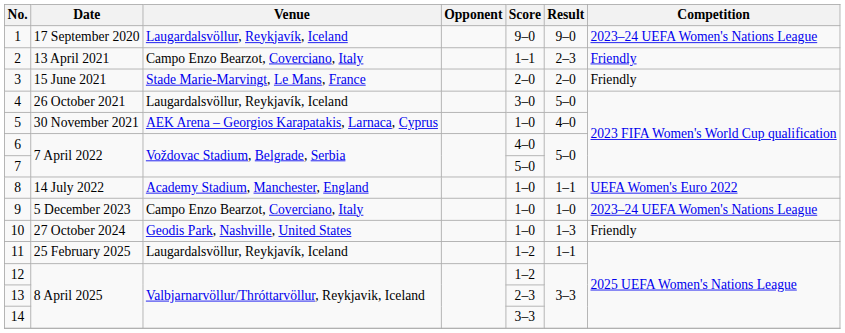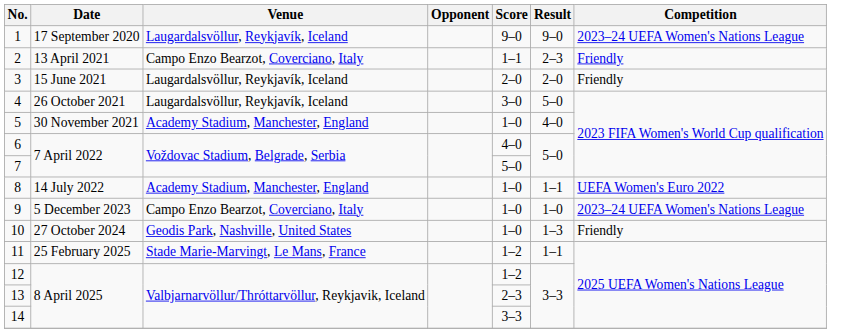3 | Venue: Stade Marie-Marvingt, Le Mans, France -> Laugardalsvöllur, Reykjavík, Iceland
5 | Venue: AEK Arena – Georgios Karapatakis, Larnaca, Cyprus -> Academy Stadium, Manchester, England
11 | Venue: Laugardalsvöllur, Reykjavík, Iceland -> Stade Marie-Marvingt, Le Mans, France
